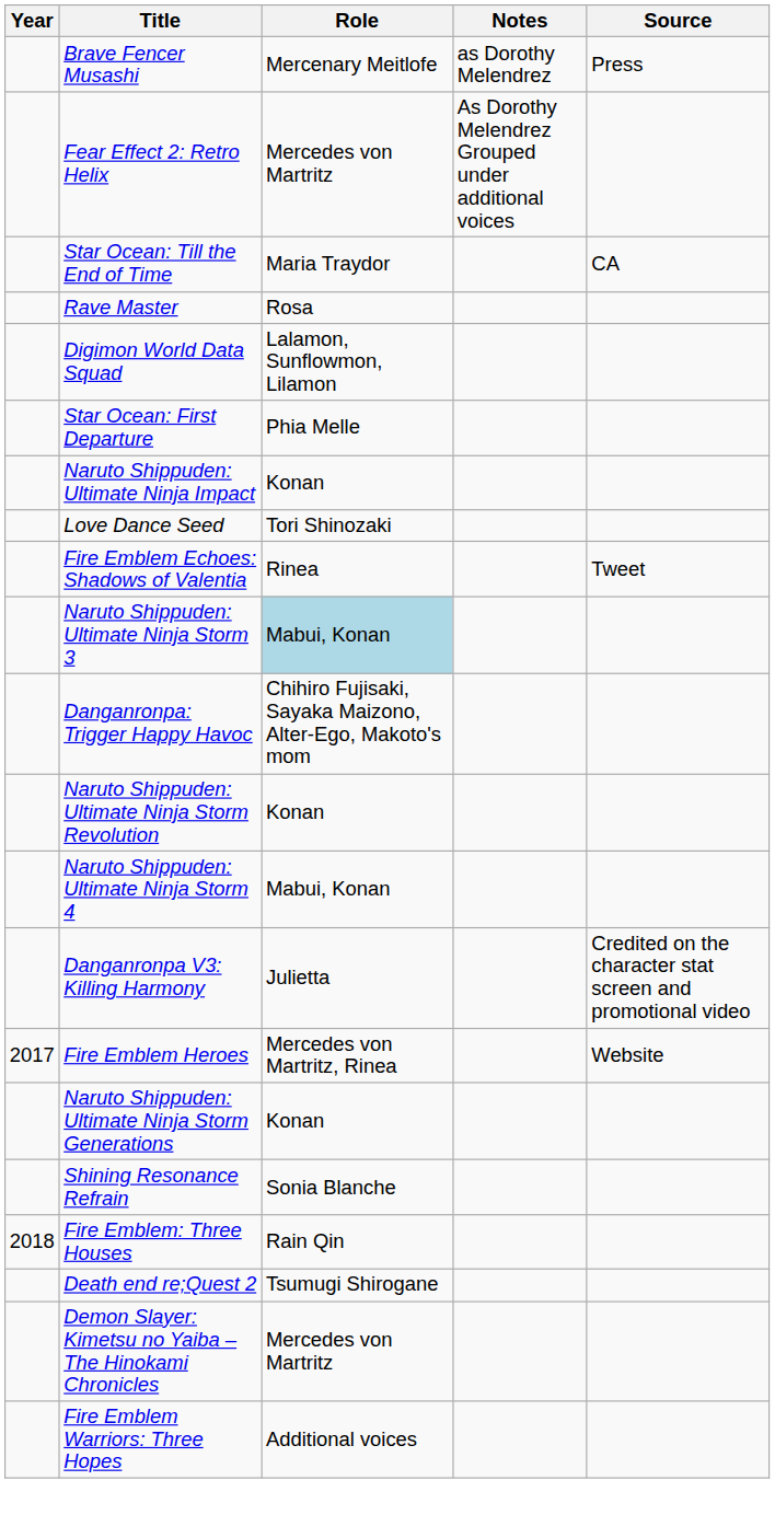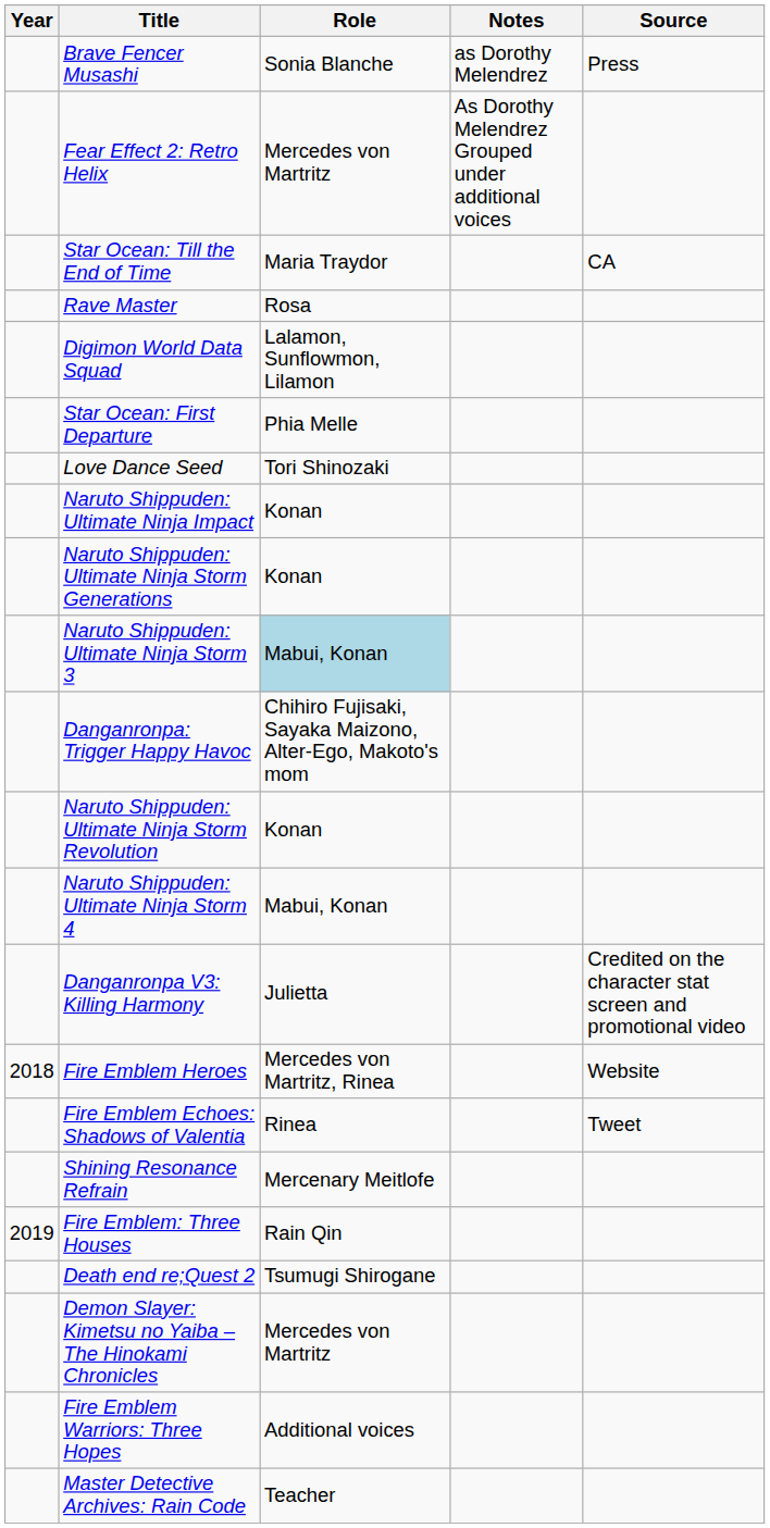Brave Fencer Musashi | Role: Mercenary Meitlofe -> Sonia Blanche
rows swapped: Love Dance Seed <-> Naruto Shippuden: Ultimate Ninja Impact
rows swapped: Naruto Shippuden: Ultimate Ninja Storm Generations <-> Fire Emblem Echoes: Shadows of Valentia
Fire Emblem Heroes | Year: 2017 -> 2018
Shining Resonance Refrain | Role: Sonia Blanche -> Mercenary Meitlofe
Fire Emblem: Three Houses | Year: 2018 -> 2019
+ row: Master Detective Archives: Rain Code | Teacher
